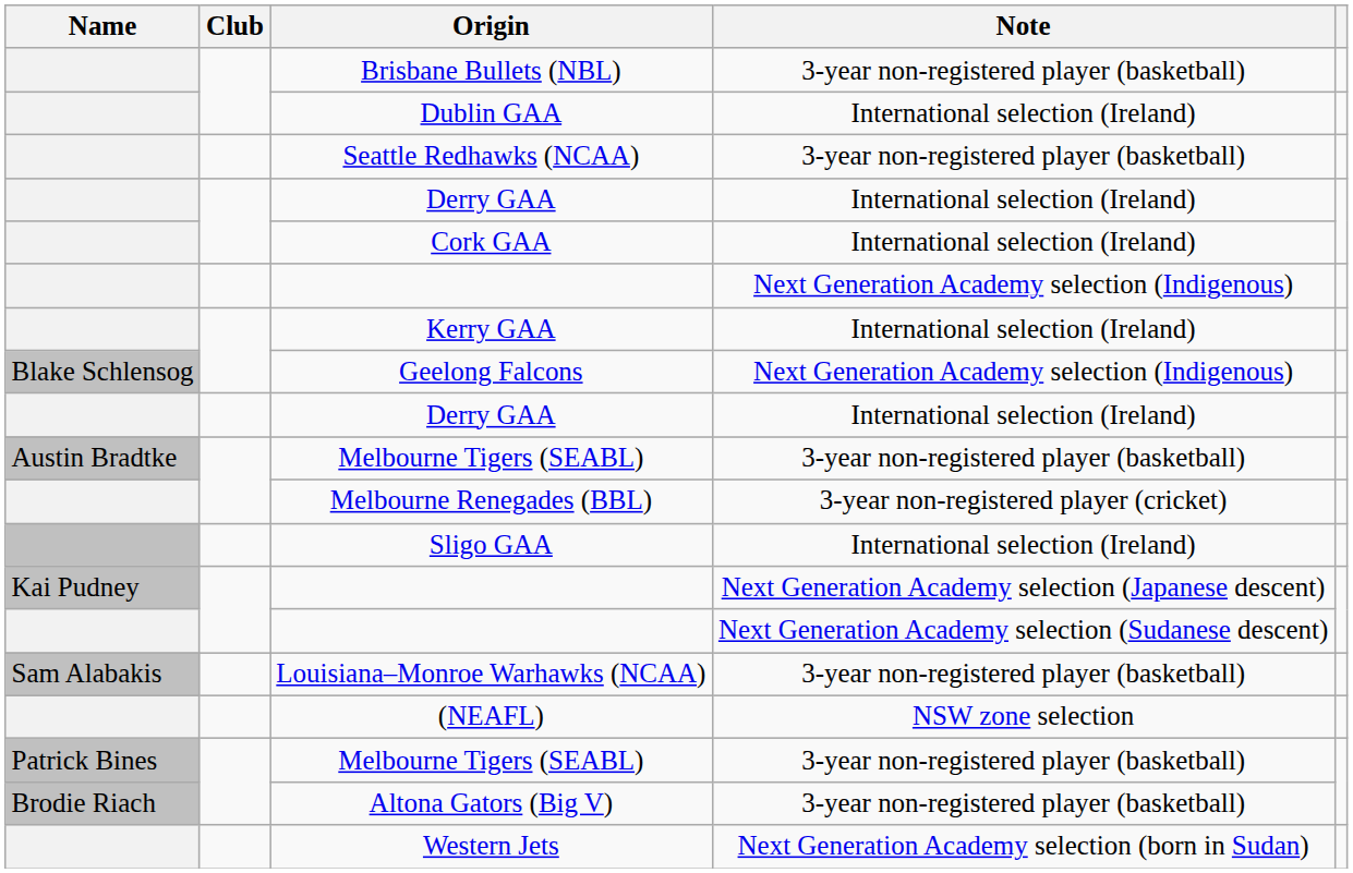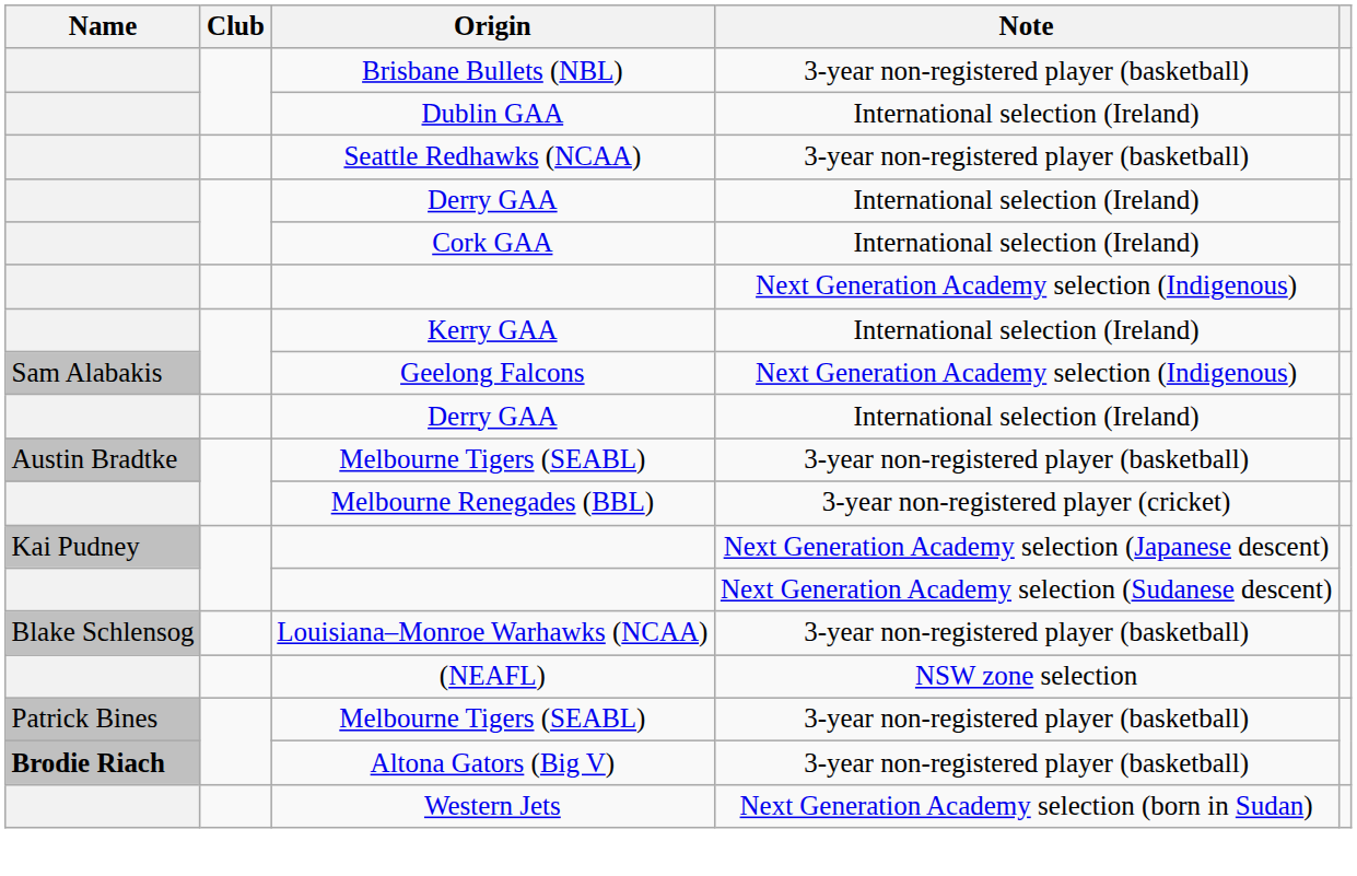Geelong Falcons | Name: Blake Schlensog -> Sam Alabakis
- row: Sligo GAA | International selection (Ireland)
Louisiana–Monroe Warhawks (NCAA) | Name: Sam Alabakis -> Blake Schlensog
Altona Gators (Big V) | Name: normal -> bold
